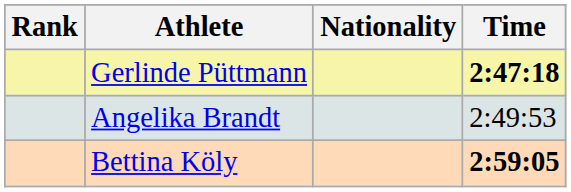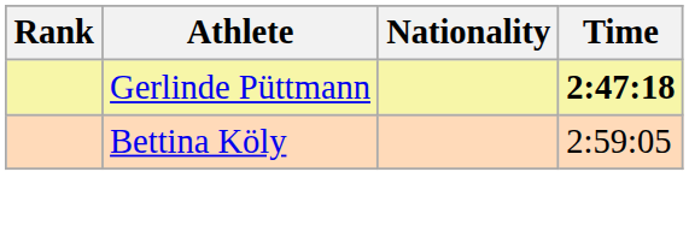- row: Angelika Brandt | 2:49:53
Bettina Köly | Time: bold -> normal
